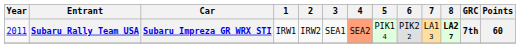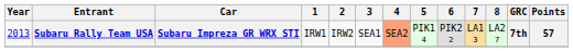Subaru Rally Team USA | Year: 2011 -> 2013
Subaru Rally Team USA | 8: bold -> normal
Subaru Rally Team USA | Points: 60 -> 57
